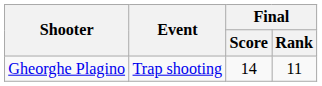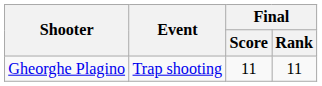Gheorghe Plagino | Final / Score: 14 -> 11
